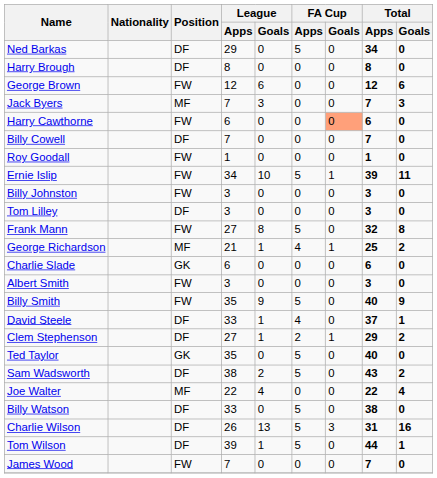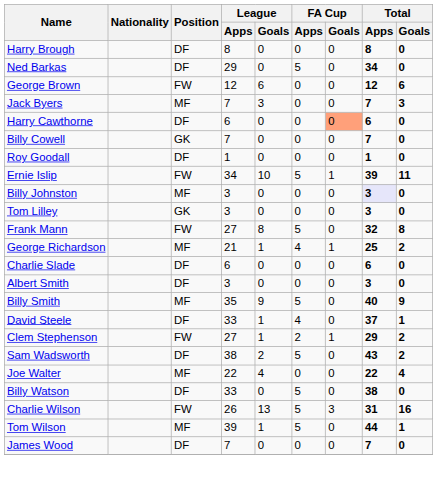rows swapped: Ned Barkas <-> Harry Brough
Harry Cawthorne | Position: FW -> DF
Billy Cowell | Position: DF -> GK
Roy Goodall | Position: FW -> DF
Billy Johnston | Position: FW -> MF
Billy Johnston | Total / Apps: no background -> lavender background
Tom Lilley | Position: DF -> GK
Charlie Slade | Position: GK -> DF
Albert Smith | Position: FW -> DF
Billy Smith | Position: FW -> MF
Clem Stephenson | Position: DF -> FW
- row: Ted Taylor | GK | 35 | 0 | 5 | 0 | 40 | 0
Charlie Wilson | Position: DF -> FW
Tom Wilson | Position: DF -> MF
James Wood | Position: FW -> DF
